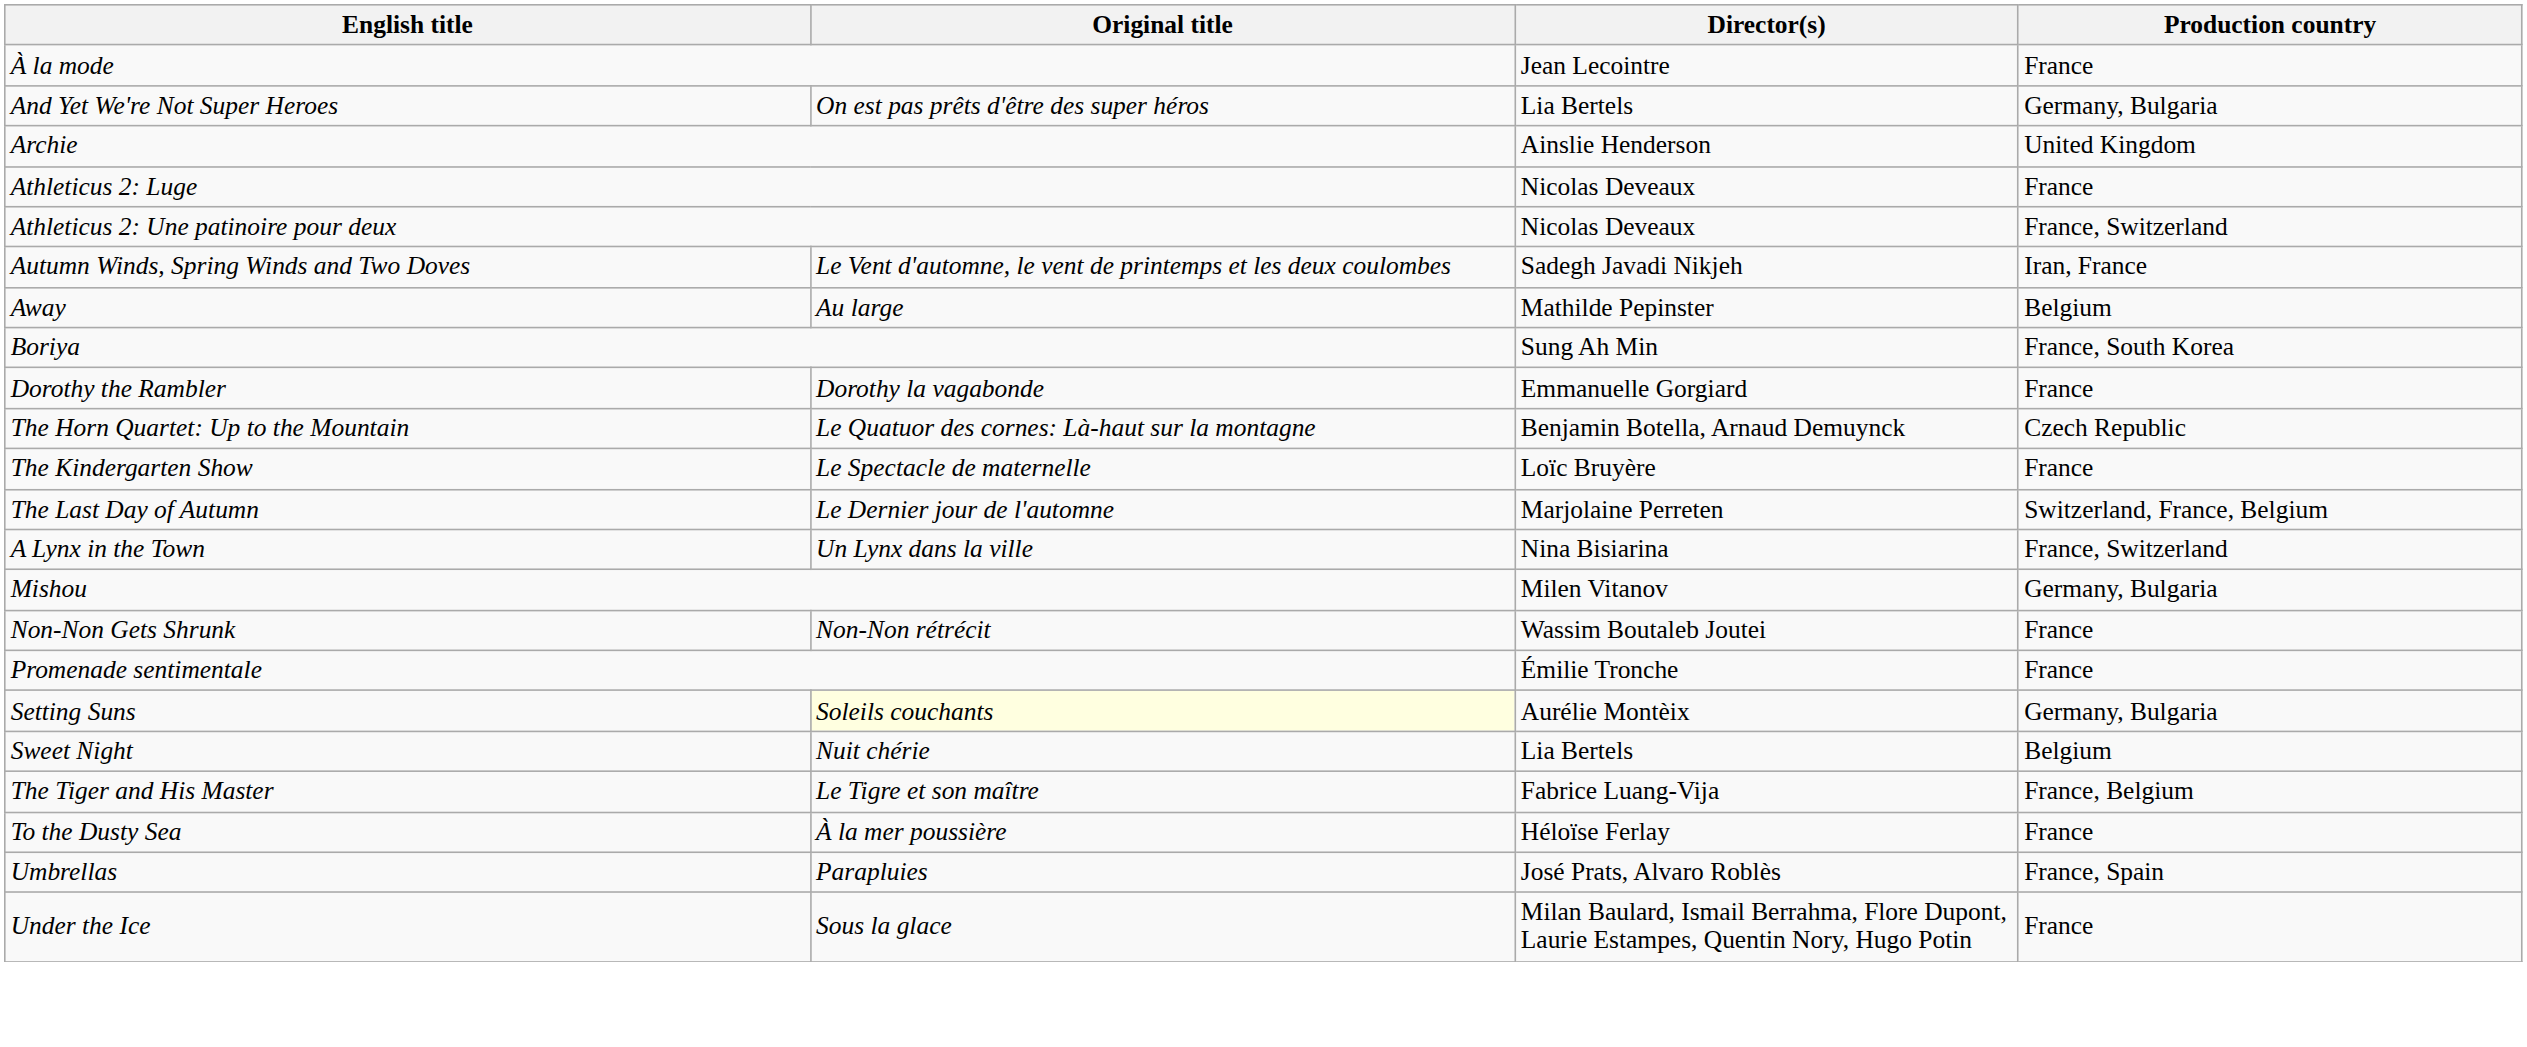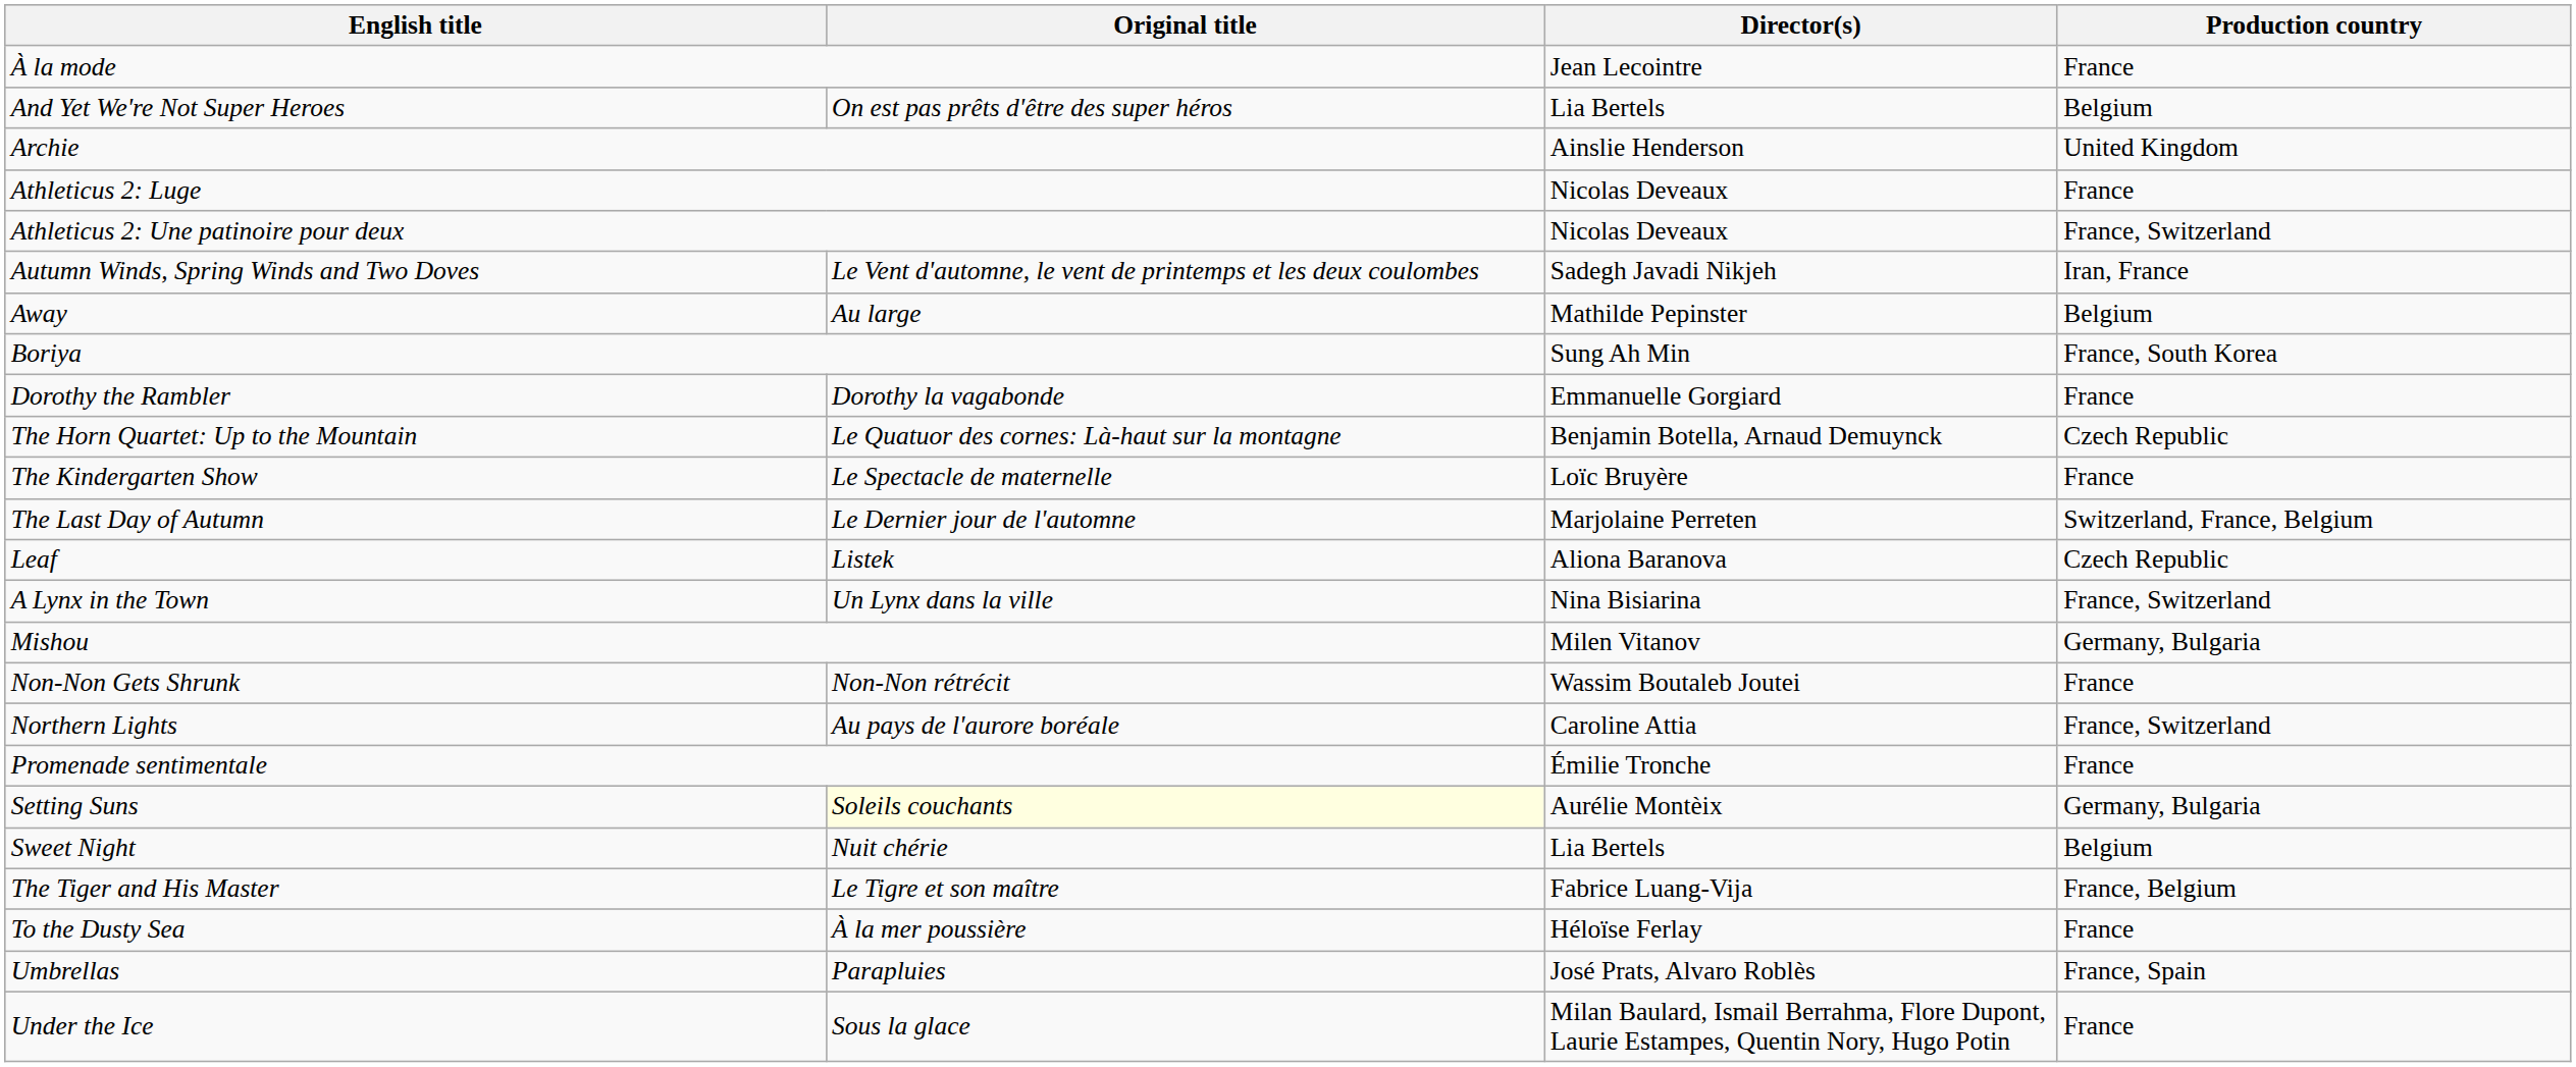And Yet We're Not Super Heroes | Production country: Germany, Bulgaria -> Belgium
+ row: Leaf | Listek | Aliona Baranova | Czech Republic
+ row: Northern Lights | Au pays de l'aurore boréale | Caroline Attia | France, Switzerland
